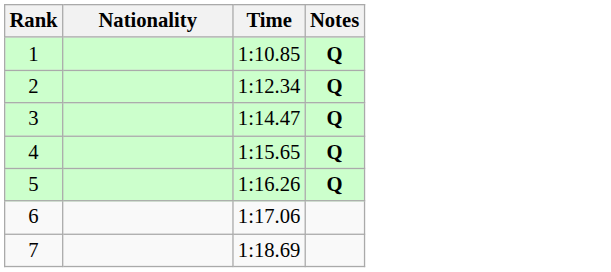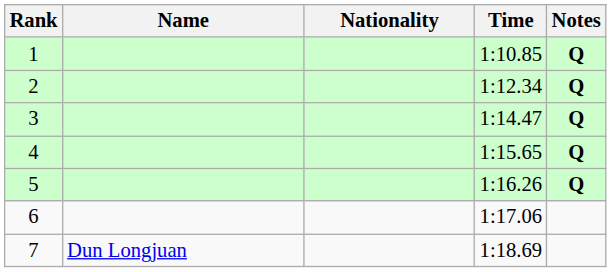+ column: Name | Dun Longjuan
